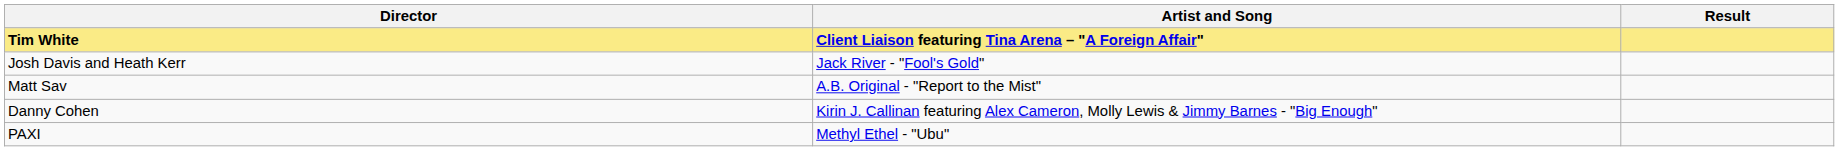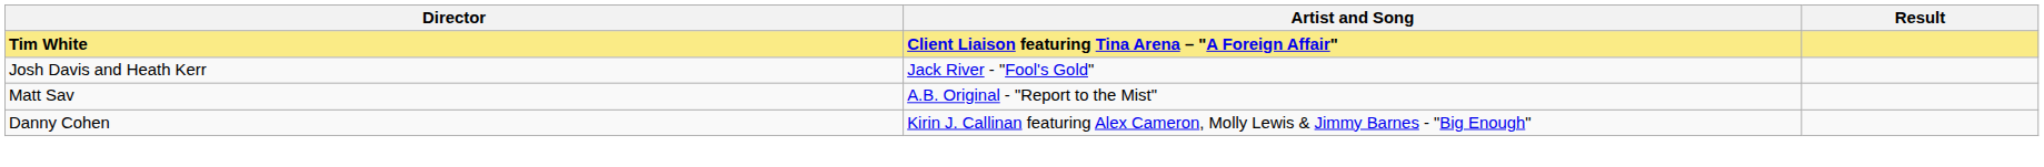- row: PAXI | Methyl Ethel - "Ubu"
